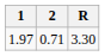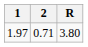1.97 | R: 3.30 -> 3.80
